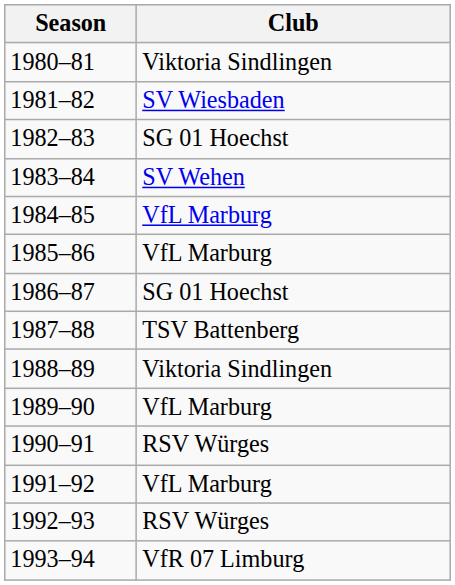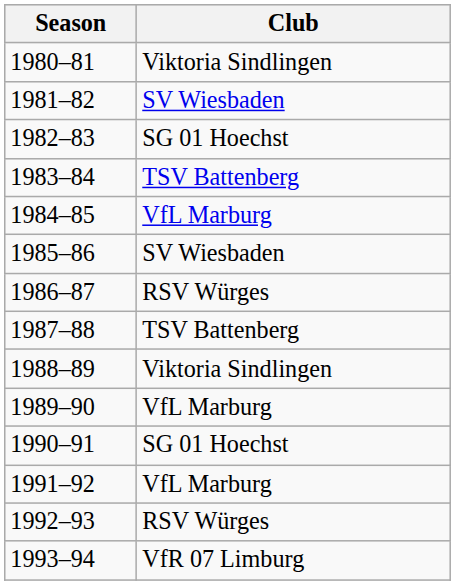1983–84 | Club: SV Wehen -> TSV Battenberg
1985–86 | Club: VfL Marburg -> SV Wiesbaden
1986–87 | Club: SG 01 Hoechst -> RSV Würges
1990–91 | Club: RSV Würges -> SG 01 Hoechst
